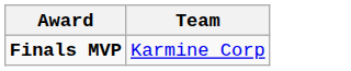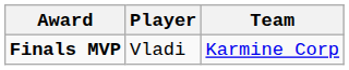+ column: Player | Vladi
